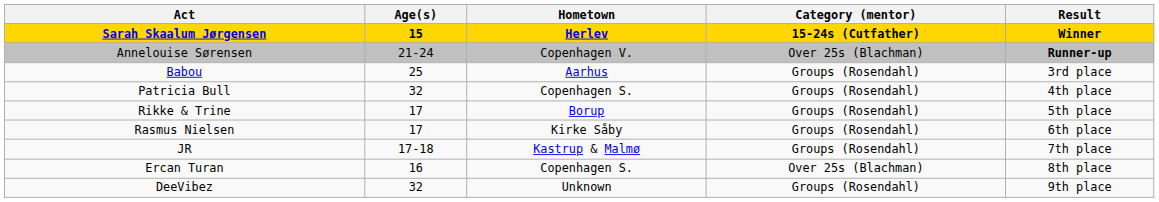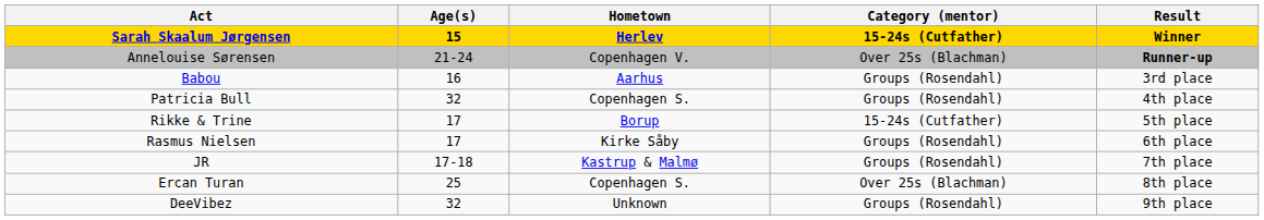Babou | Age(s): 25 -> 16
Rikke & Trine | Category (mentor): Groups (Rosendahl) -> 15-24s (Cutfather)
Ercan Turan | Age(s): 16 -> 25
